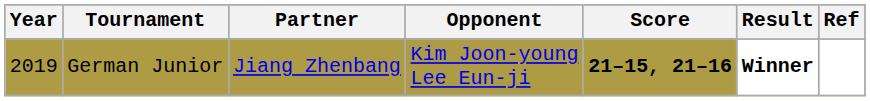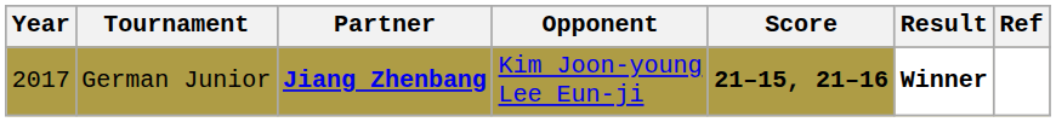German Junior | Year: 2019 -> 2017
German Junior | Partner: normal -> bold
